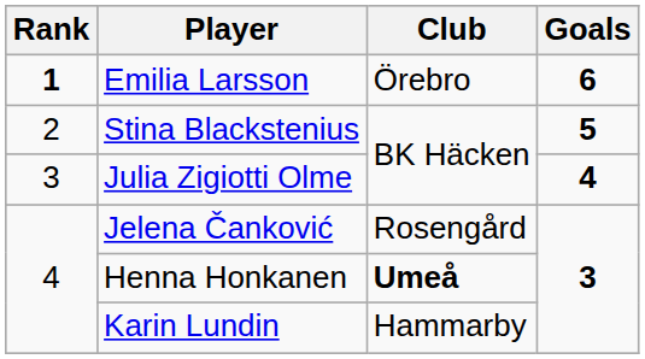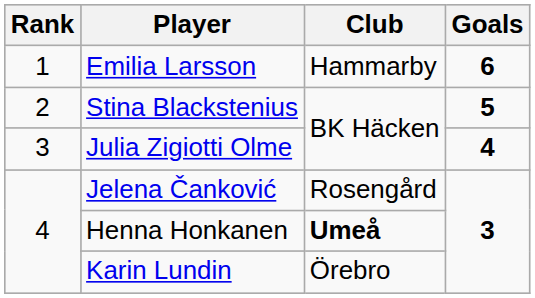Emilia Larsson | Rank: bold -> normal
Emilia Larsson | Club: Örebro -> Hammarby
Karin Lundin | Club: Hammarby -> Örebro
